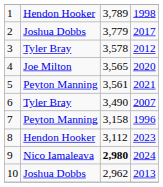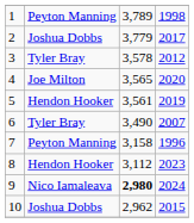1 | column 2: Hendon Hooker -> Peyton Manning
5 | column 2: Peyton Manning -> Hendon Hooker
5 | column 4: 2021 -> 2019
10 | column 4: 2013 -> 2015
